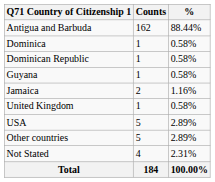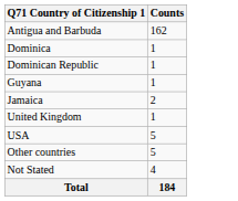- column: % | 88.44% | 0.58% | 0.58% | 0.58% | 1.16% | 0.58% | 2.89% | 2.89% | 2.31% | 100.00%
